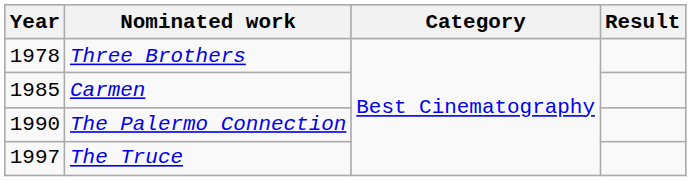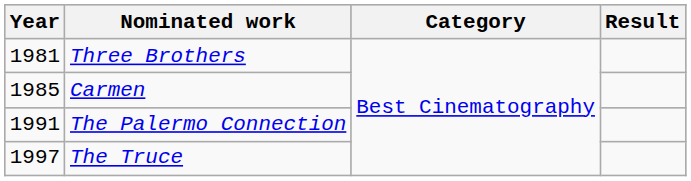Three Brothers | Year: 1978 -> 1981
The Palermo Connection | Year: 1990 -> 1991
